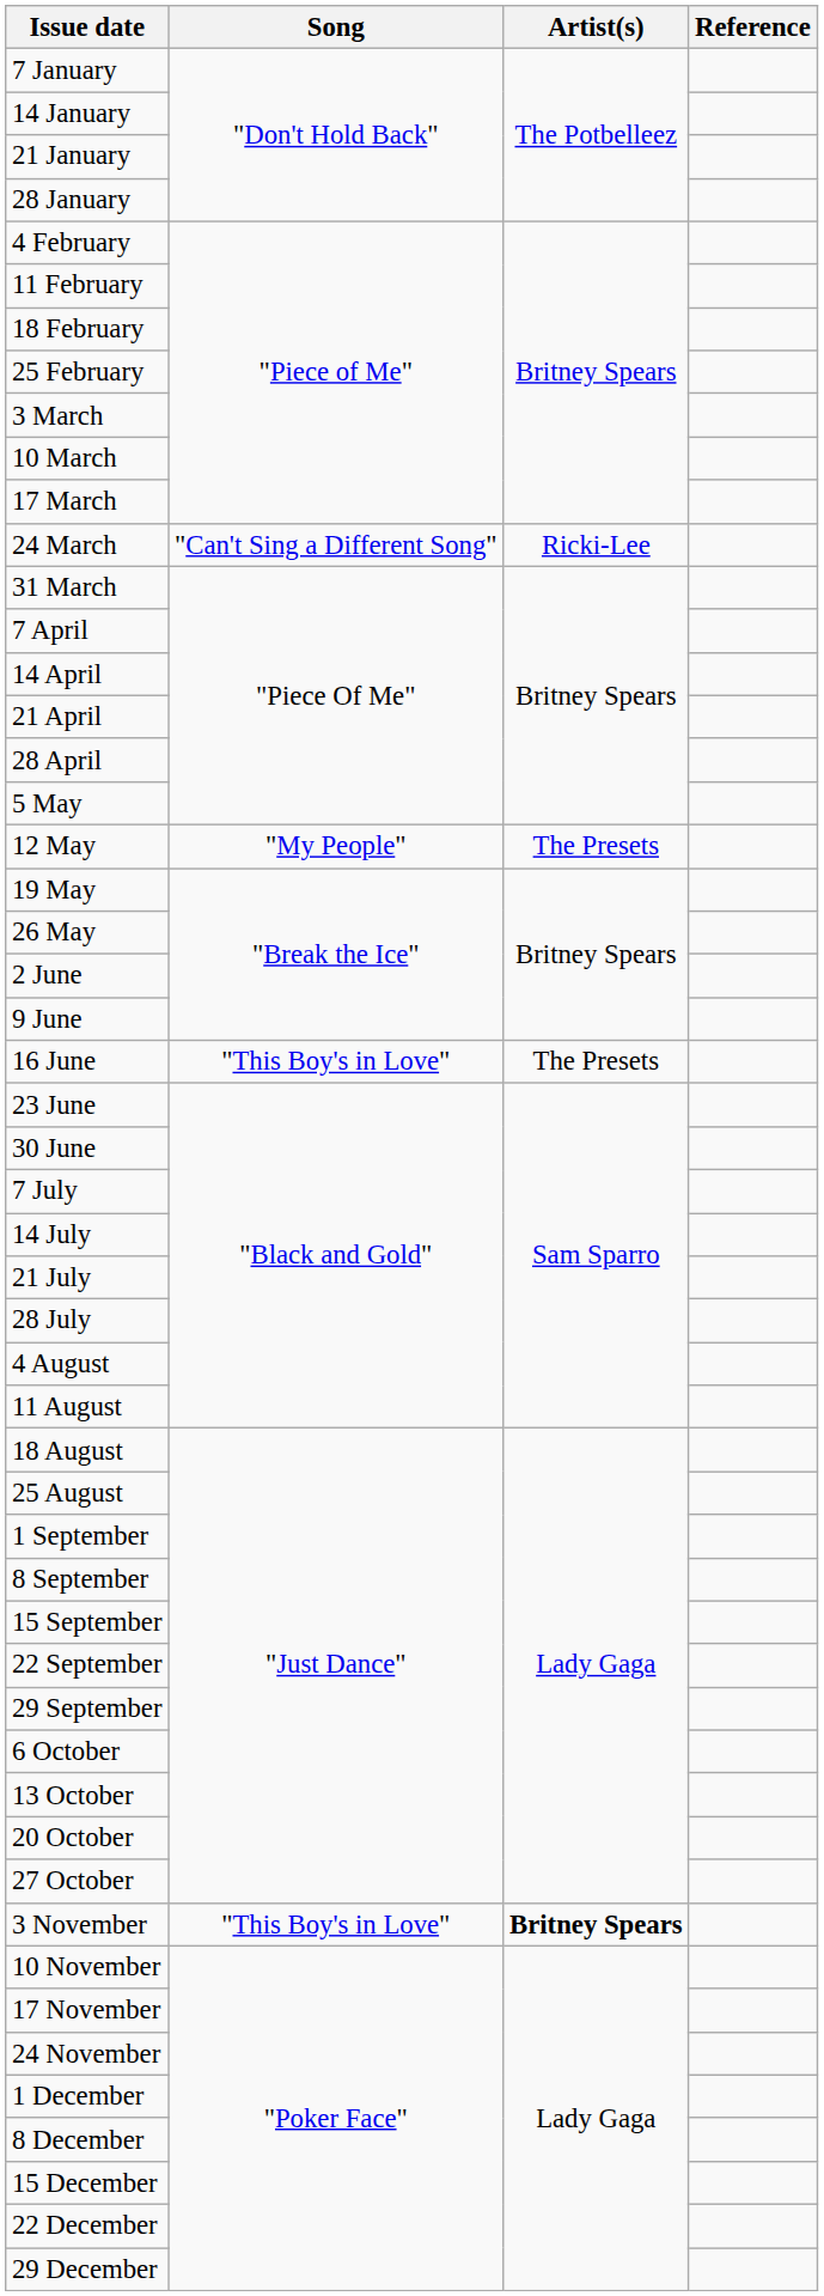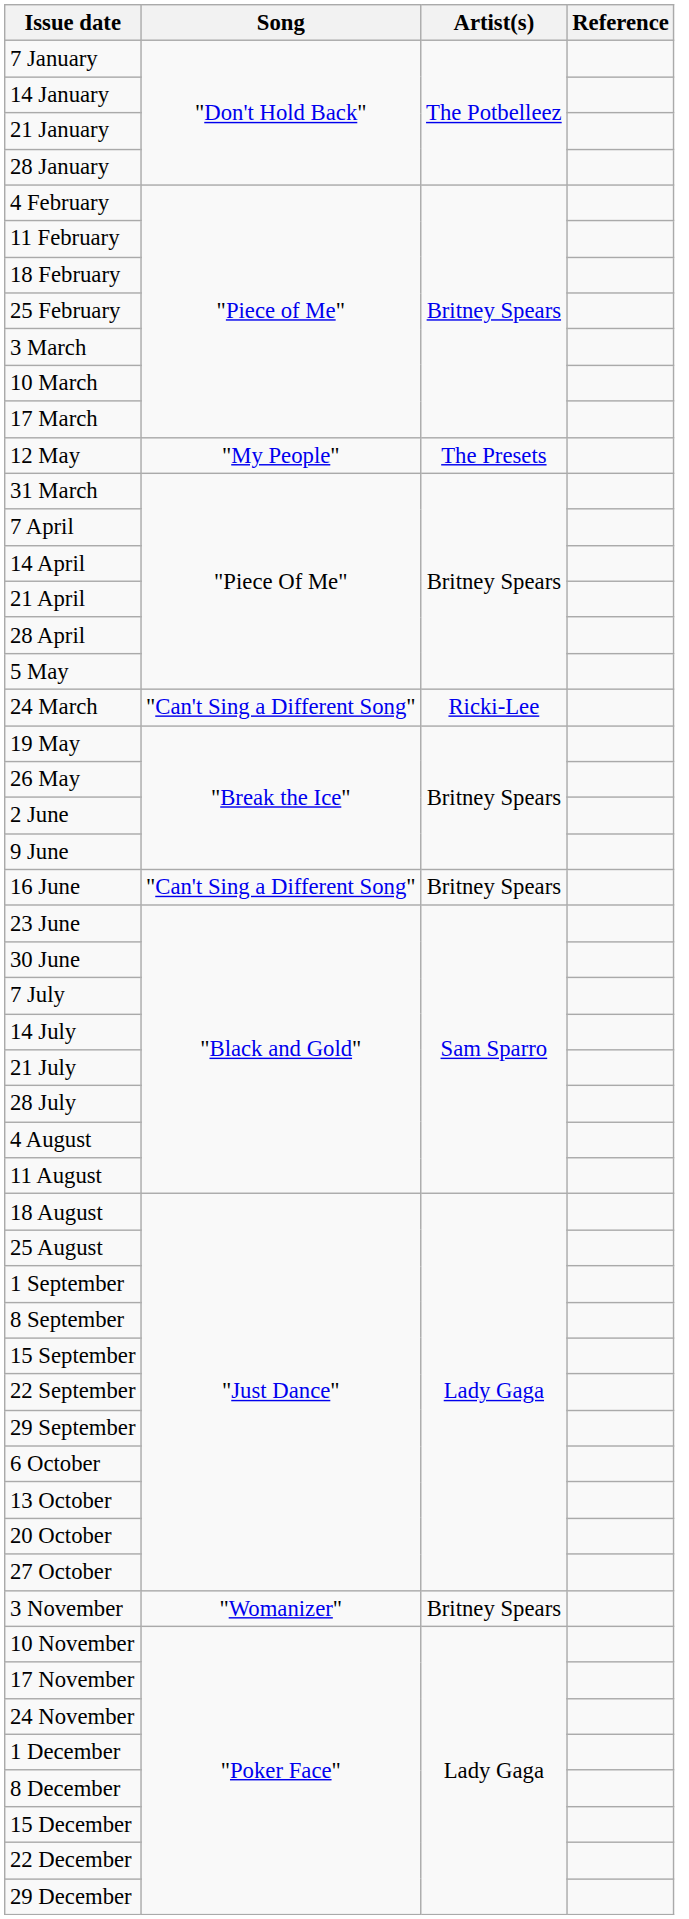rows swapped: 24 March <-> 12 May
16 June | Song: "This Boy's in Love" -> "Can't Sing a Different Song"
16 June | Artist(s): The Presets -> Britney Spears
3 November | Song: "This Boy's in Love" -> "Womanizer"
3 November | Artist(s): bold -> normal
